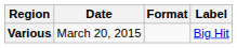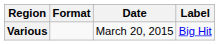columns swapped: Date <-> Format
